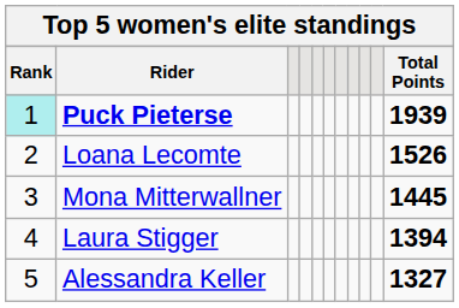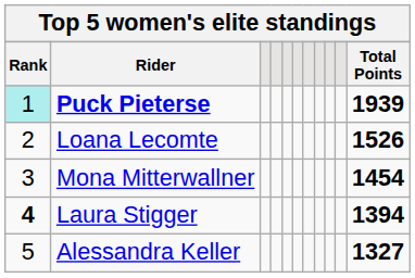Mona Mitterwallner | Total Points: 1445 -> 1454
Laura Stigger | Rank: normal -> bold
